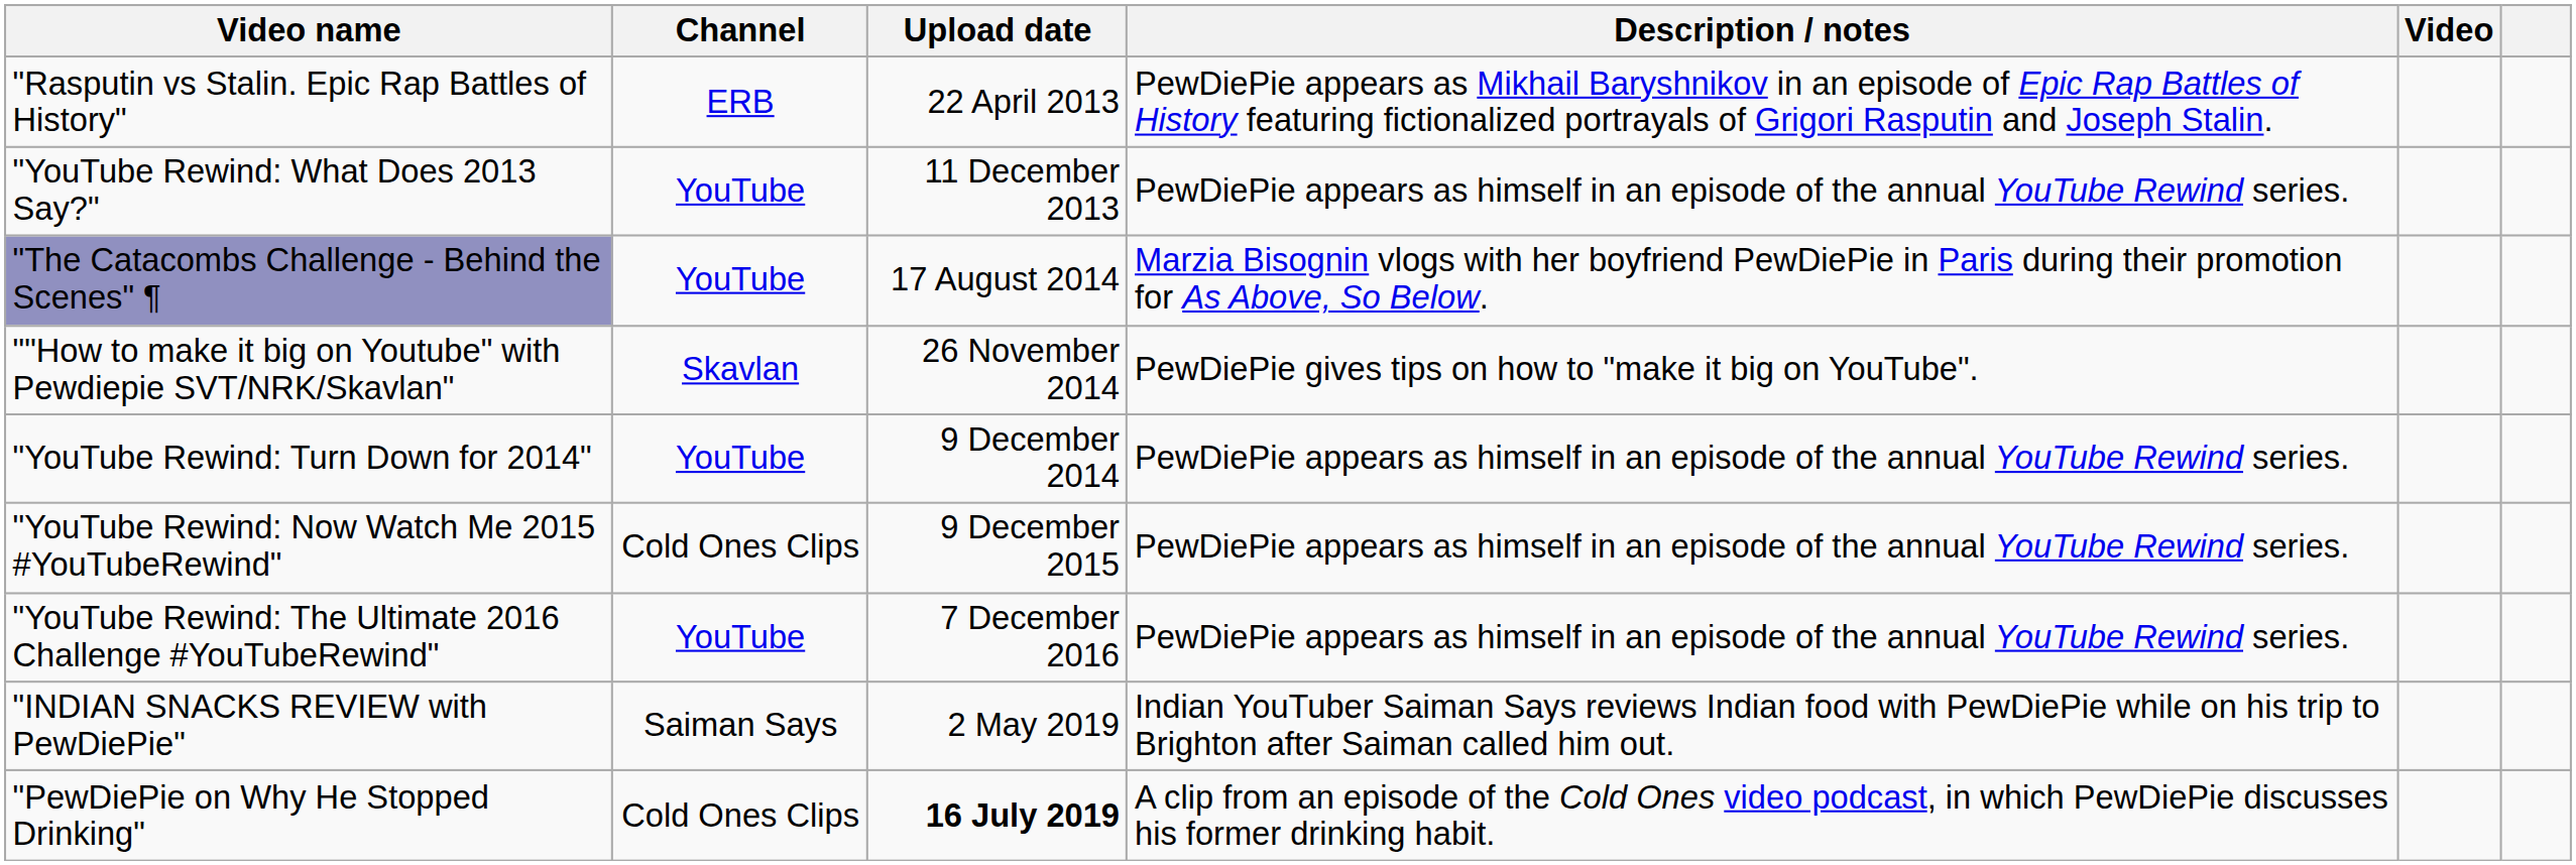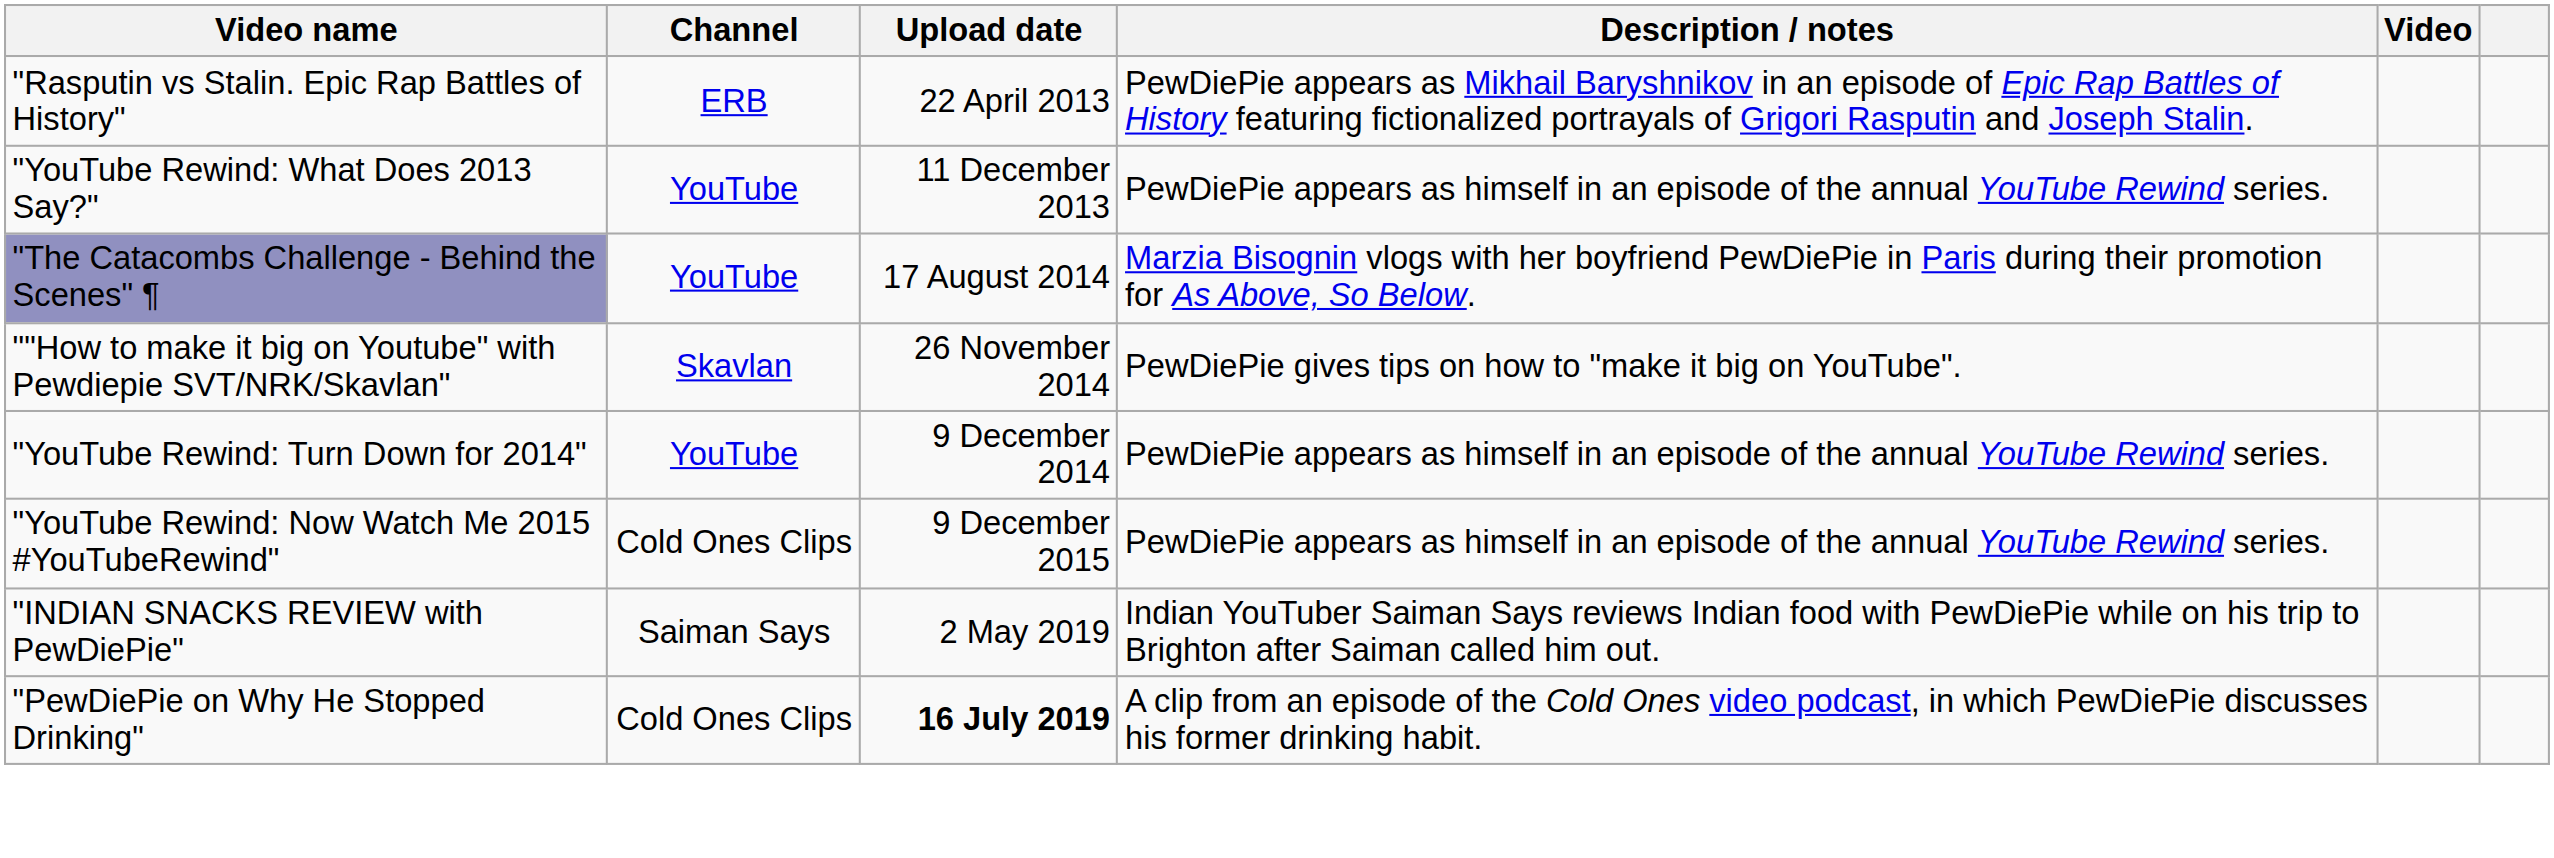- row: "YouTube Rewind: The Ultimate 2016 Challenge #YouTubeRewind" | YouTube | 7 December 2016 | PewDiePie appears as himself in an episode of the annual YouTube Rewind series.
